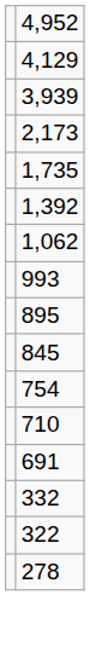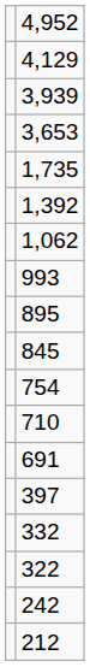+ row: 3,653
- row: 2,173
+ row: 397
- row: 278
+ row: 242
+ row: 212
